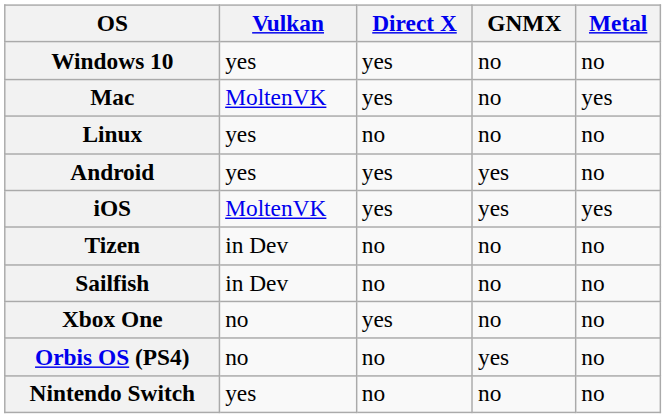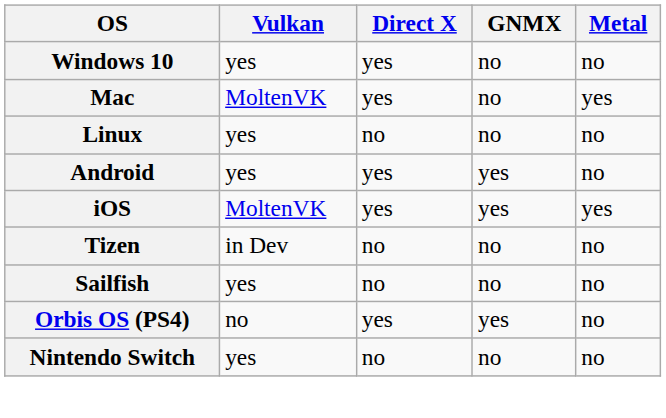Sailfish | Vulkan: in Dev -> yes
- row: Xbox One | no | yes | no | no
Orbis OS (PS4) | Direct X: no -> yes
